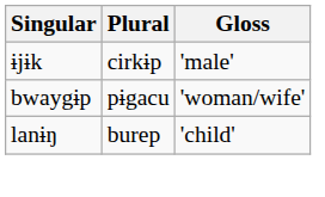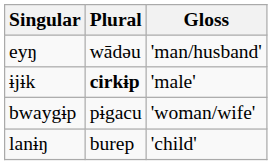+ row: eyŋ | wādəu | 'man/husband'
ɨjɨk | Plural: normal -> bold
